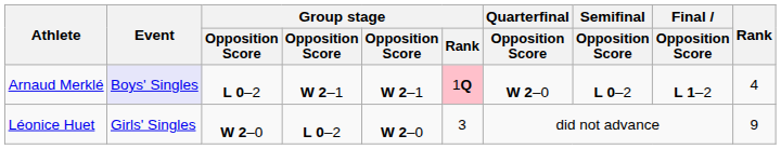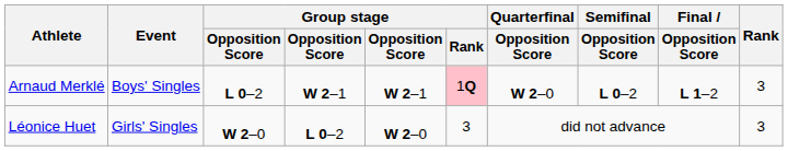Arnaud Merklé | Event: lavender background -> no background
Arnaud Merklé | Rank: 4 -> 3
Léonice Huet | Rank: 9 -> 3
